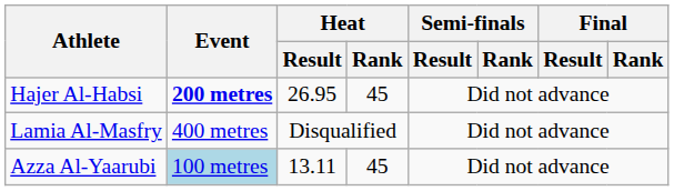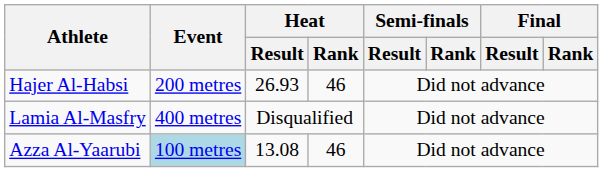Hajer Al-Habsi | Event: bold -> normal
Hajer Al-Habsi | Heat / Result: 26.95 -> 26.93
Hajer Al-Habsi | Heat / Rank: 45 -> 46
Azza Al-Yaarubi | Heat / Result: 13.11 -> 13.08
Azza Al-Yaarubi | Heat / Rank: 45 -> 46
